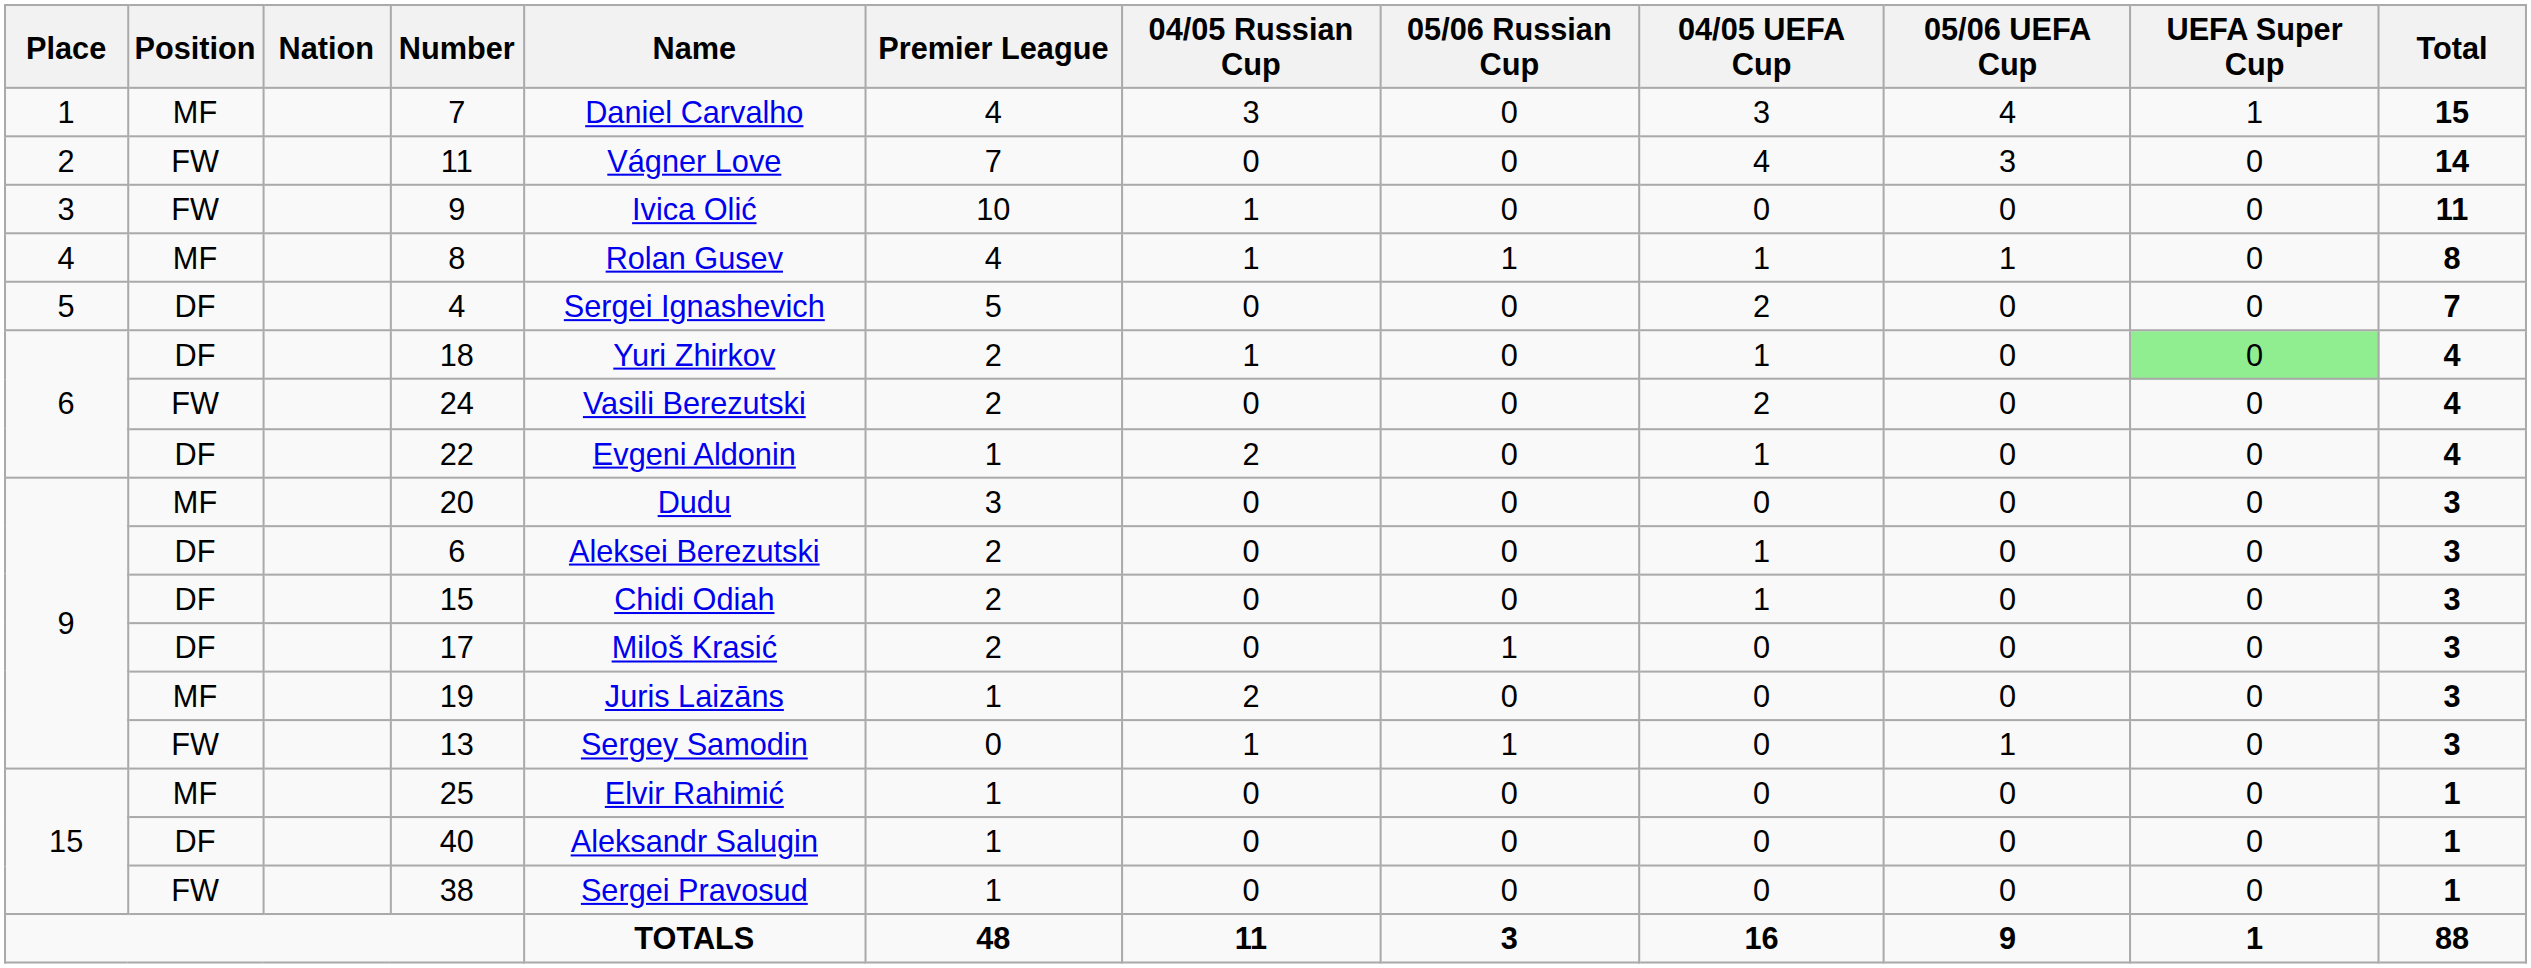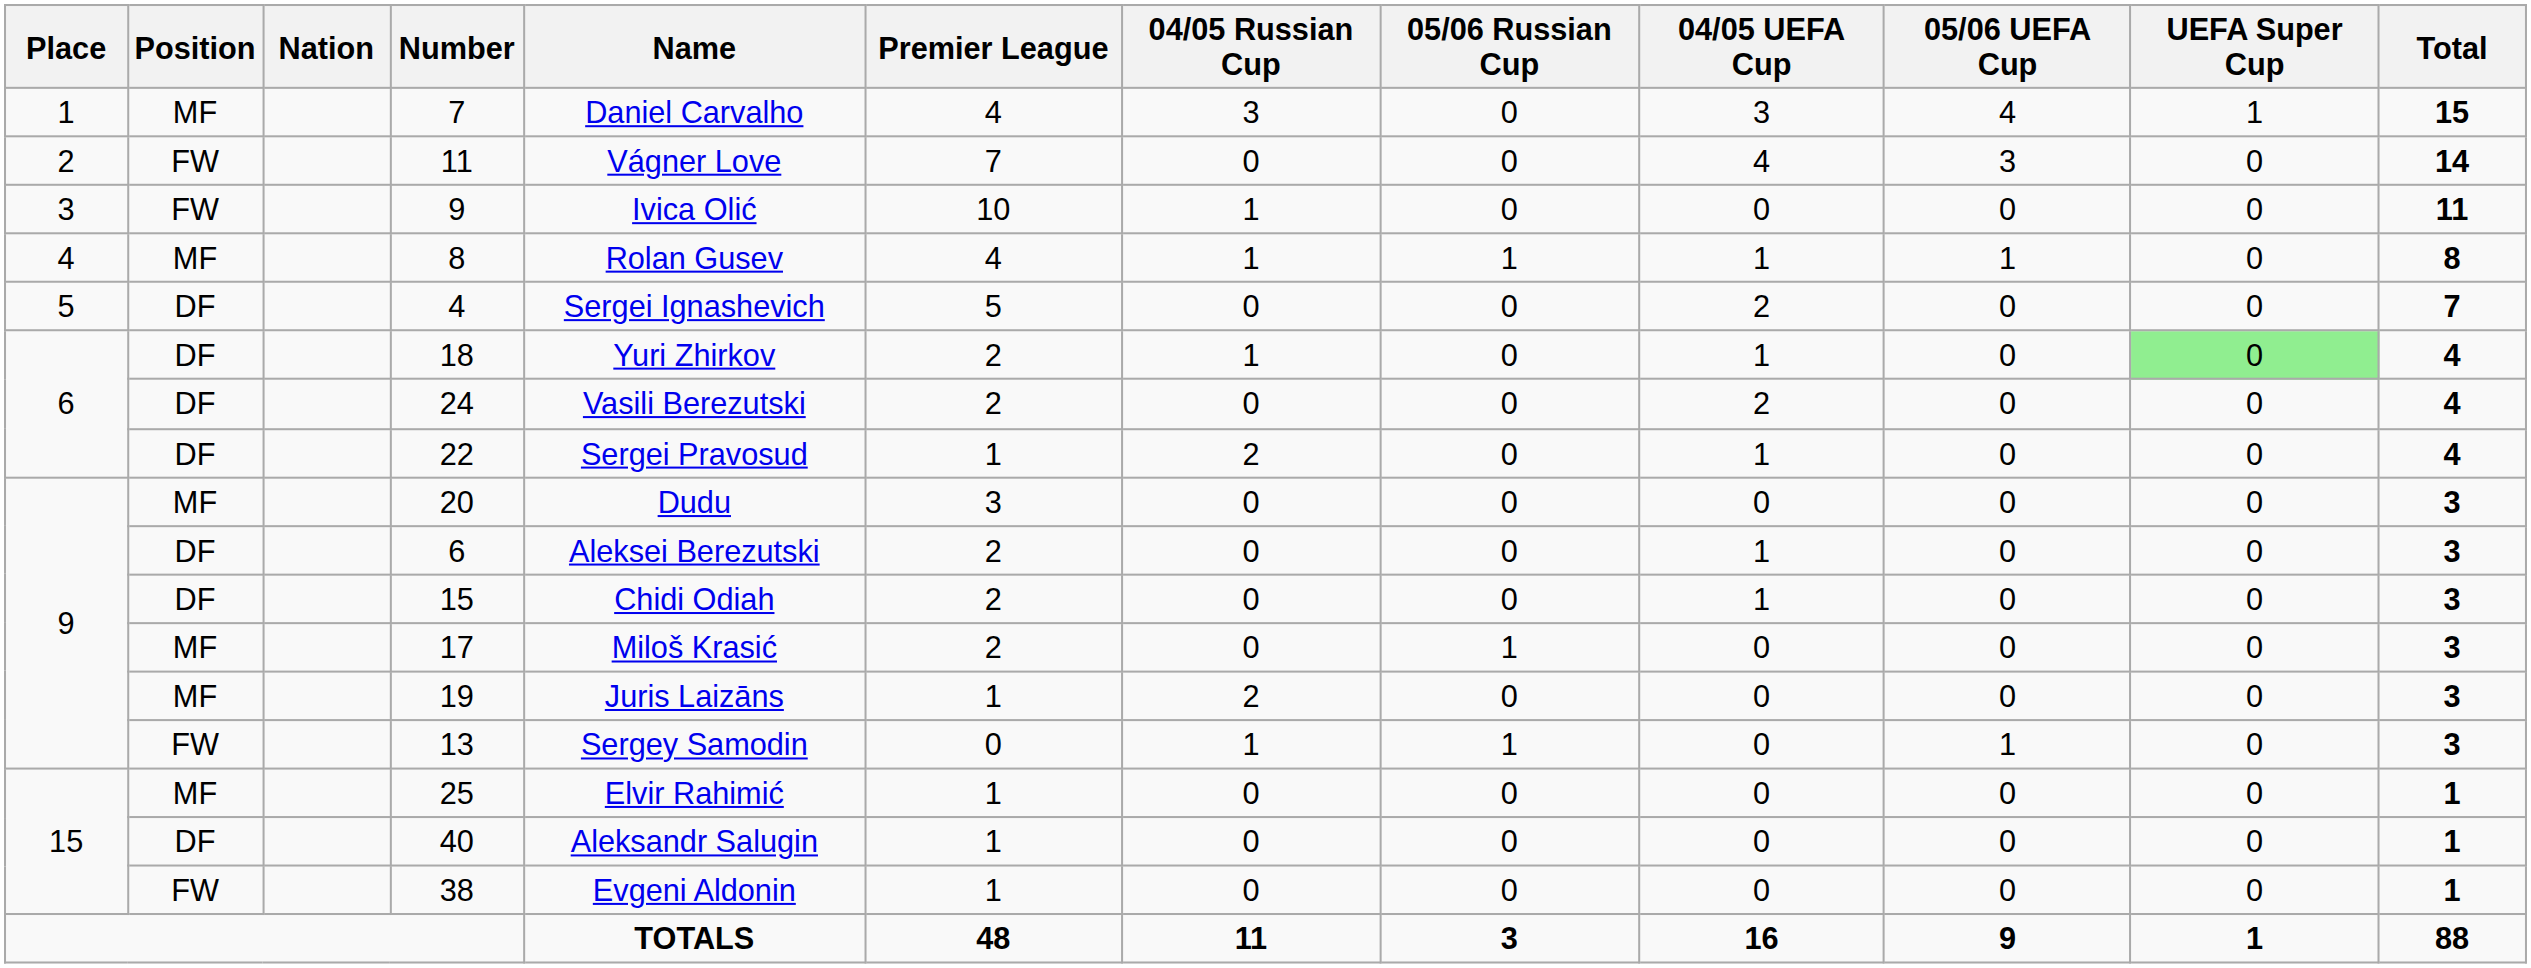24 | Position: FW -> DF
22 | Name: Evgeni Aldonin -> Sergei Pravosud
17 | Position: DF -> MF
38 | Name: Sergei Pravosud -> Evgeni Aldonin
